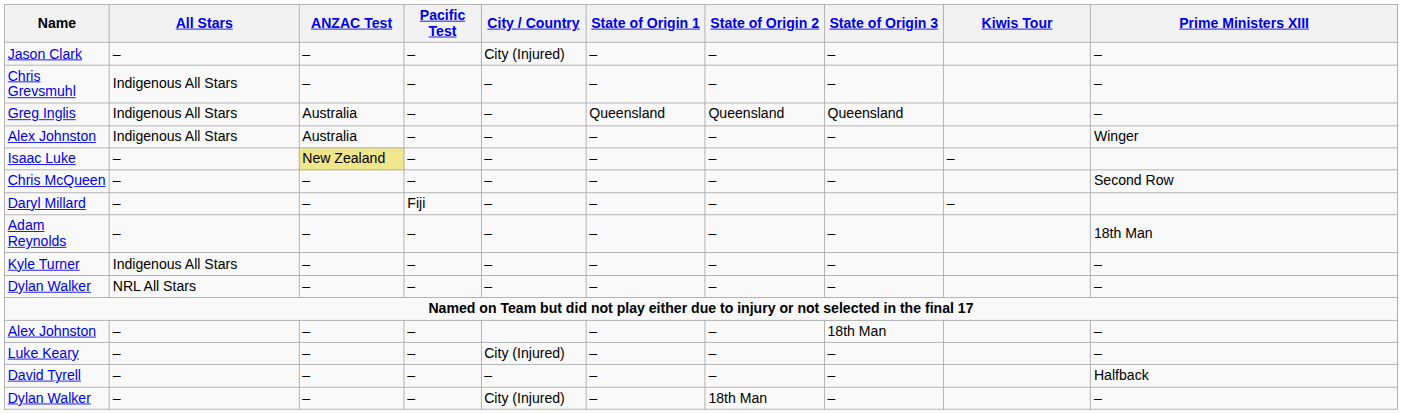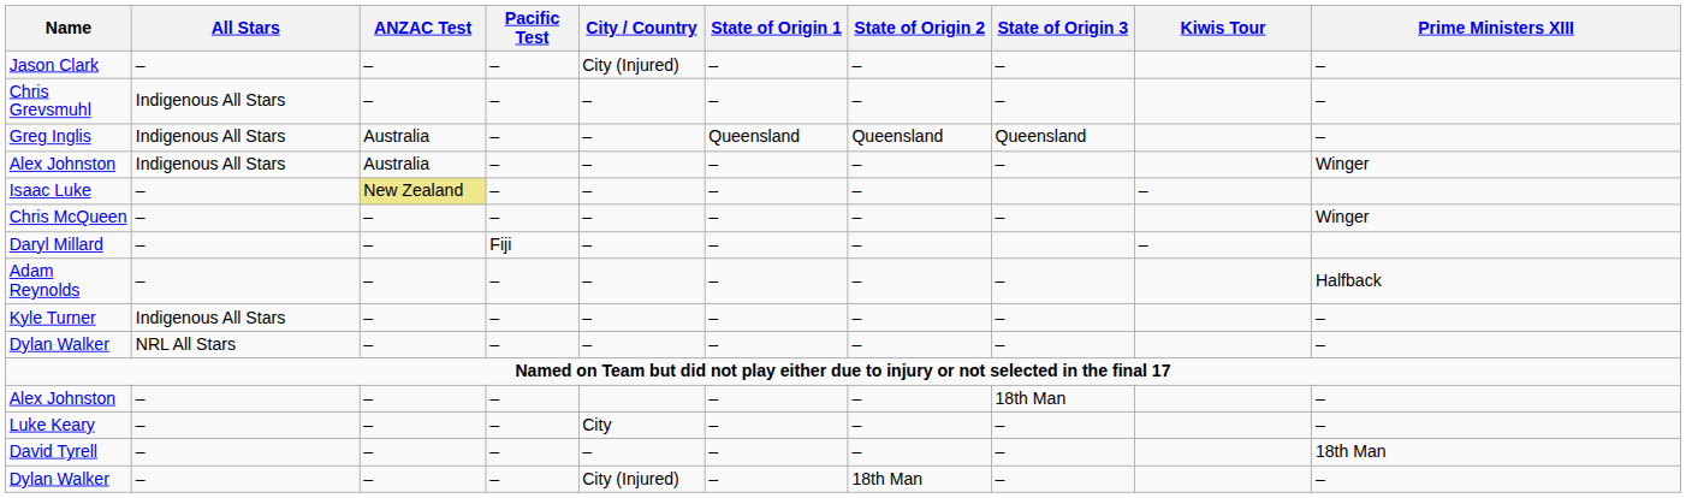Chris McQueen | Prime Ministers XIII: Second Row -> Winger
Adam Reynolds | Prime Ministers XIII: 18th Man -> Halfback
Luke Keary | City / Country: City (Injured) -> City
David Tyrell | Prime Ministers XIII: Halfback -> 18th Man
